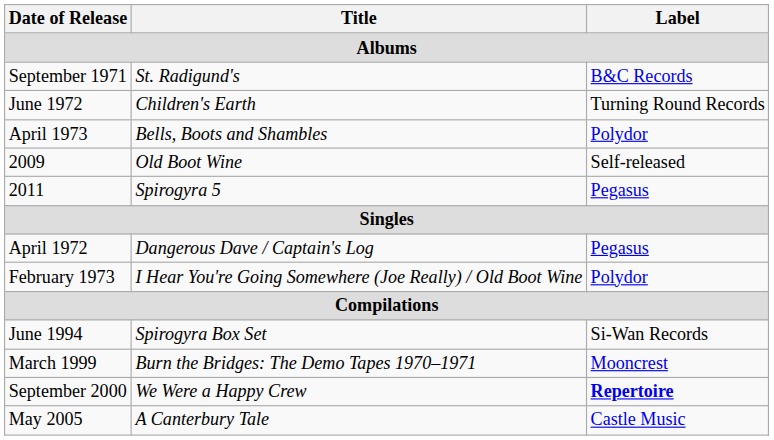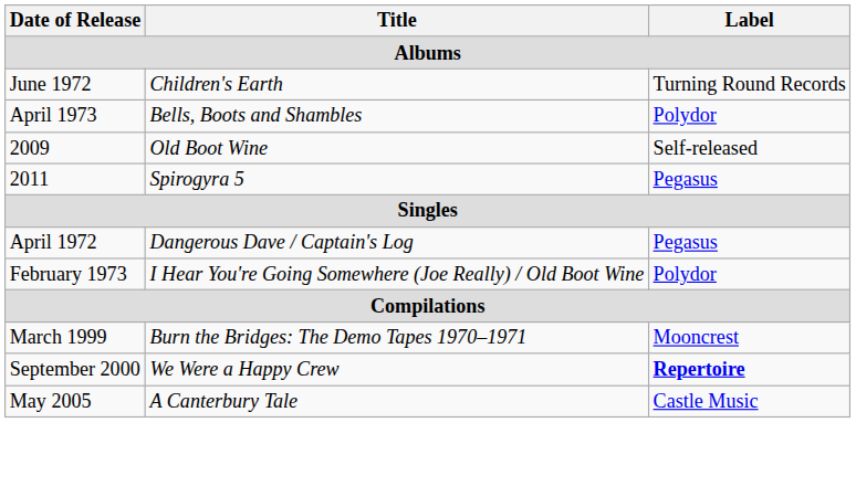- row: September 1971 | St. Radigund's | B&C Records
- row: June 1994 | Spirogyra Box Set | Si-Wan Records
